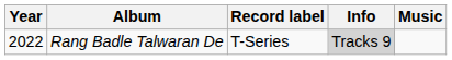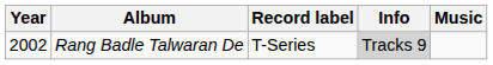Rang Badle Talwaran De | Year: 2022 -> 2002
